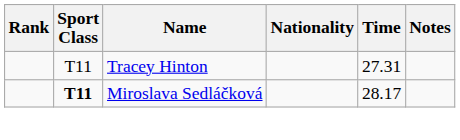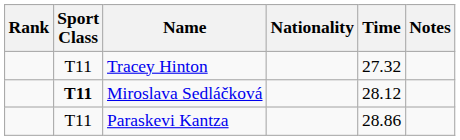Tracey Hinton | Time: 27.31 -> 27.32
Miroslava Sedláčková | Time: 28.17 -> 28.12
+ row: T11 | Paraskevi Kantza | 28.86
